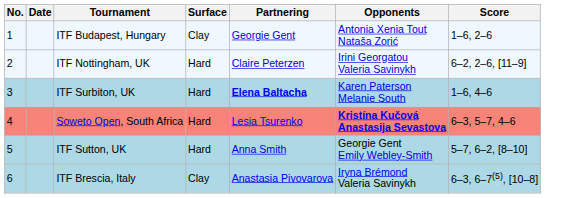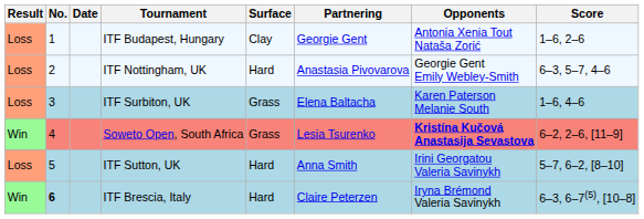+ column: Result | Loss | Loss | Loss | Win | Loss | Win
ITF Nottingham, UK | Partnering: Claire Peterzen -> Anastasia Pivovarova
ITF Nottingham, UK | Opponents: Irini Georgatou Valeria Savinykh -> Georgie Gent Emily Webley-Smith
ITF Nottingham, UK | Score: 6–2, 2–6, [11–9] -> 6–3, 5–7, 4–6
ITF Surbiton, UK | Surface: Hard -> Grass
ITF Surbiton, UK | Partnering: bold -> normal
Soweto Open, South Africa | Surface: Hard -> Grass
Soweto Open, South Africa | Score: 6–3, 5–7, 4–6 -> 6–2, 2–6, [11–9]
ITF Sutton, UK | Opponents: Georgie Gent Emily Webley-Smith -> Irini Georgatou Valeria Savinykh
ITF Brescia, Italy | No.: normal -> bold
ITF Brescia, Italy | Surface: Clay -> Hard
ITF Brescia, Italy | Partnering: Anastasia Pivovarova -> Claire Peterzen
